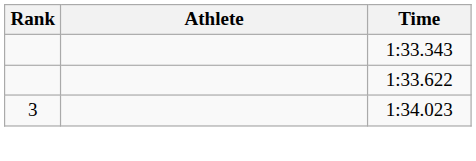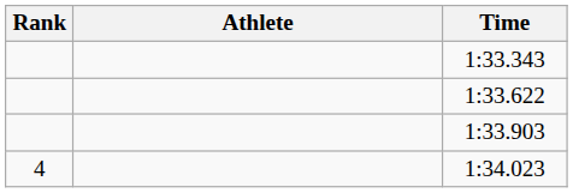+ row: 1:33.903
1:34.023 | Rank: 3 -> 4
